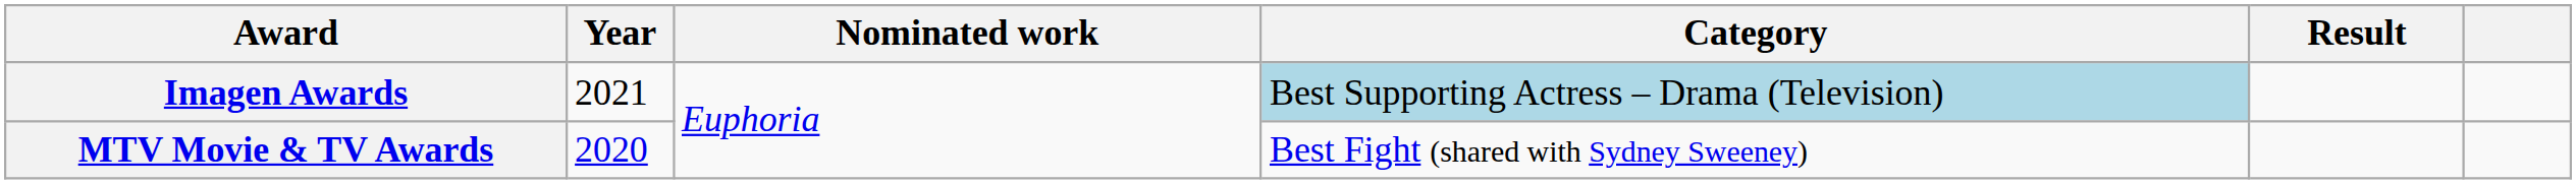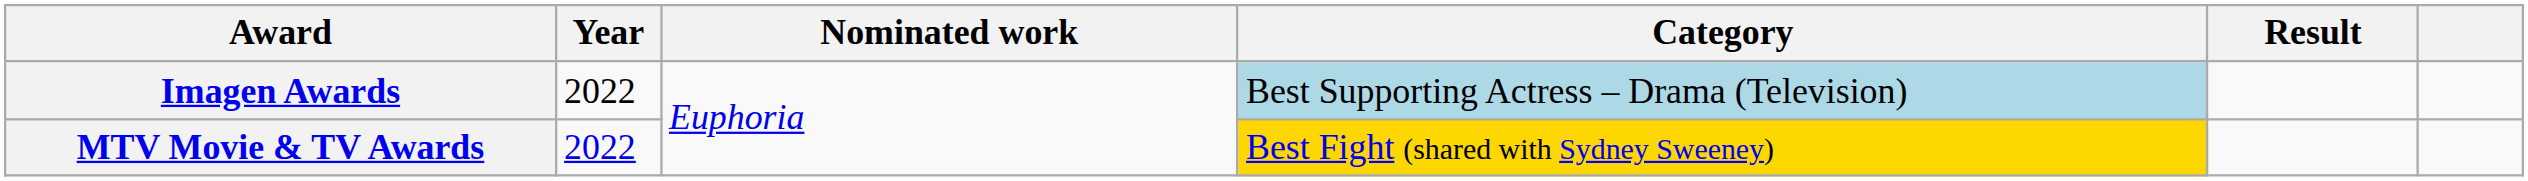Imagen Awards | Year: 2021 -> 2022
MTV Movie & TV Awards | Year: 2020 -> 2022
MTV Movie & TV Awards | Category: no background -> gold background
